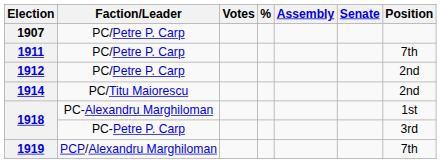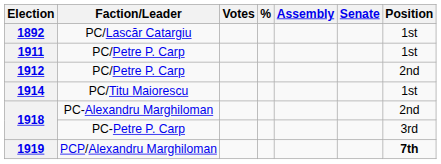+ row: 1892 | PC/Lascăr Catargiu | 1st
- row: 1907 | PC/Petre P. Carp
1911 | Position: 7th -> 1st
1914 | Position: 2nd -> 1st
1918 / PC-Alexandru Marghiloman | Position: 1st -> 2nd
1919 | Position: normal -> bold
